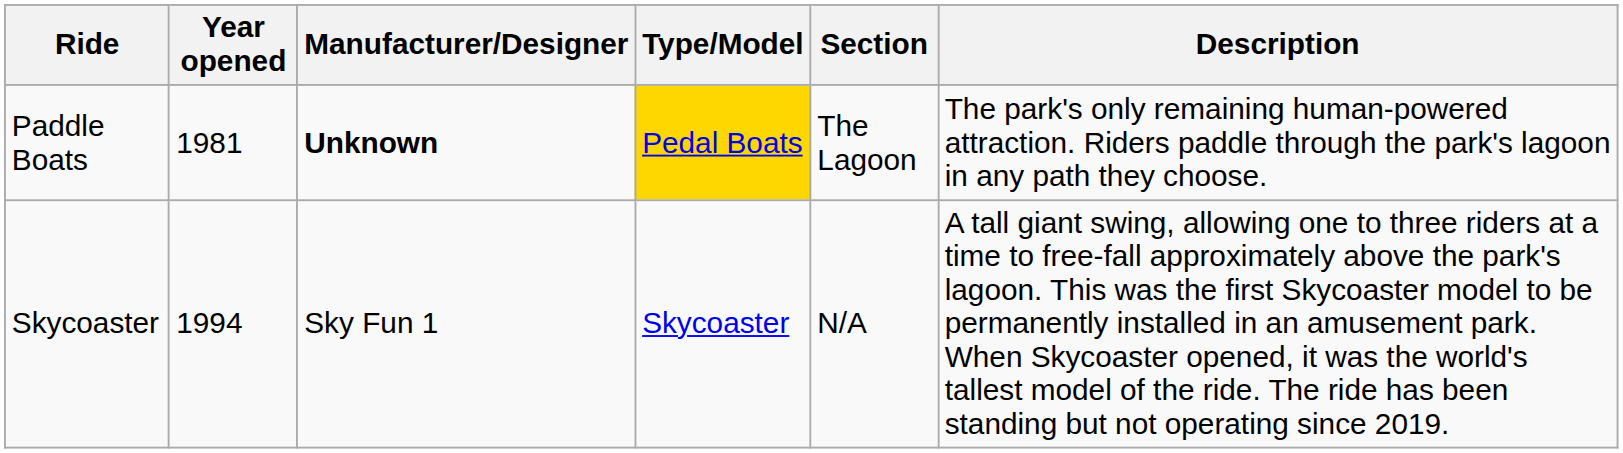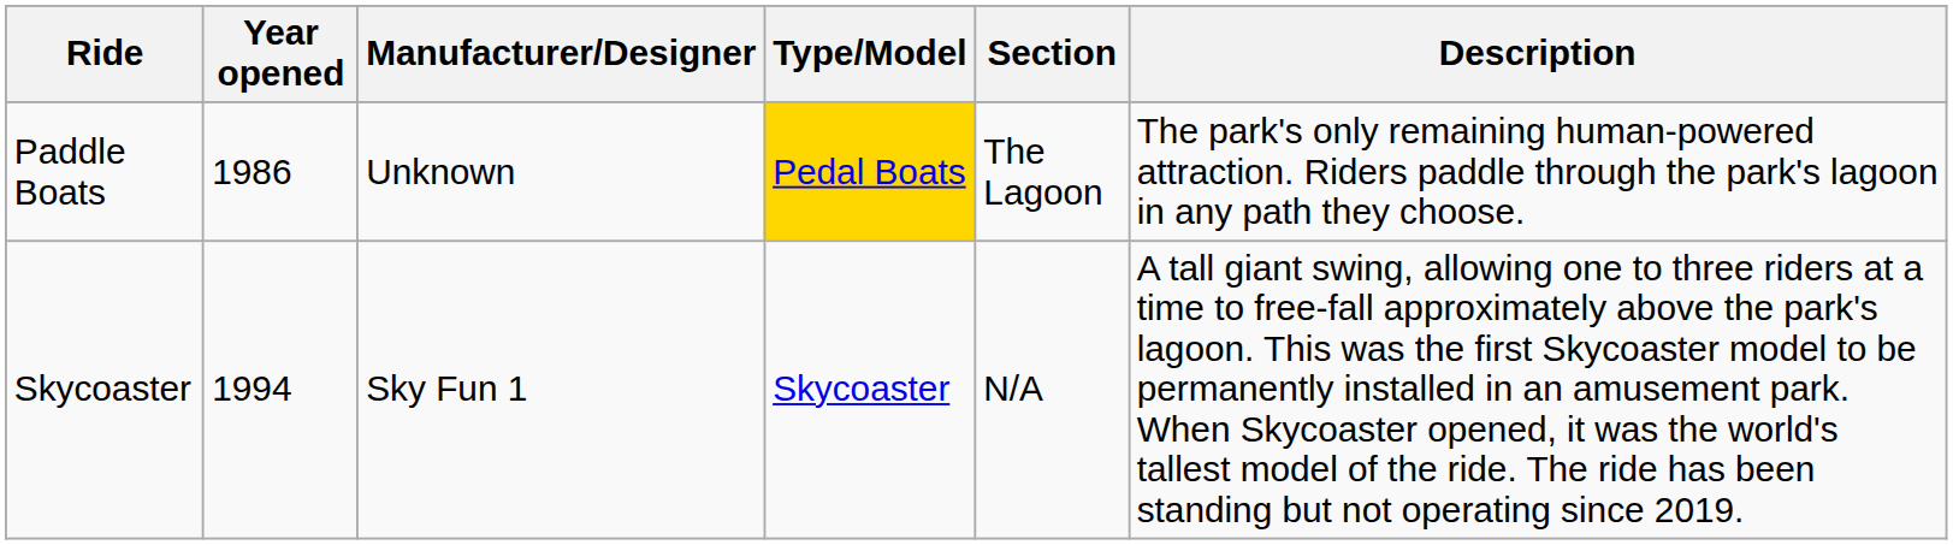Paddle Boats | Year opened: 1981 -> 1986
Paddle Boats | Manufacturer/Designer: bold -> normal
